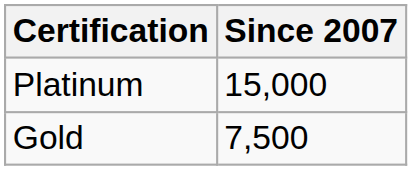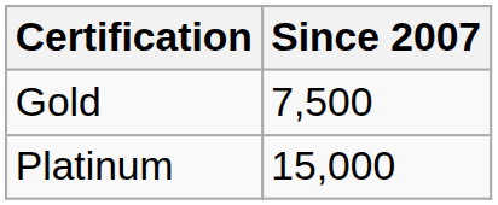rows swapped: Gold <-> Platinum
